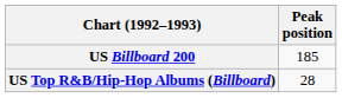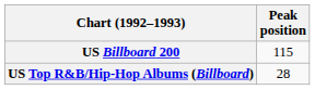US Billboard 200 | Peak position: 185 -> 115
